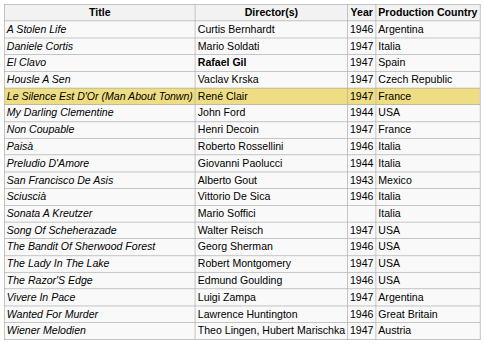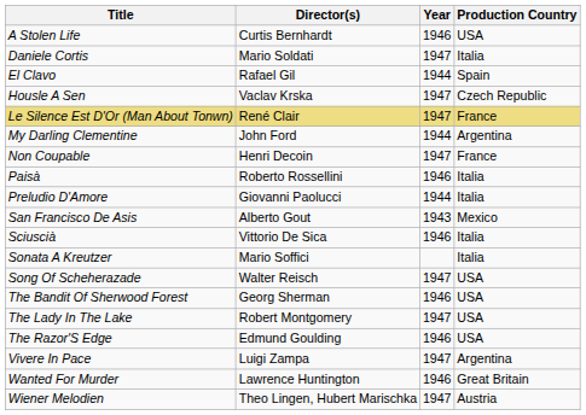A Stolen Life | Production Country: Argentina -> USA
El Clavo | Director(s): bold -> normal
El Clavo | Year: 1947 -> 1944
My Darling Clementine | Production Country: USA -> Argentina
